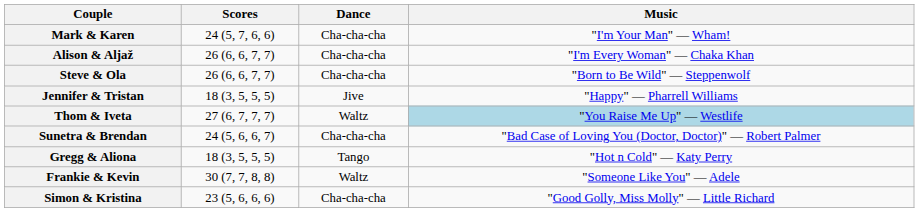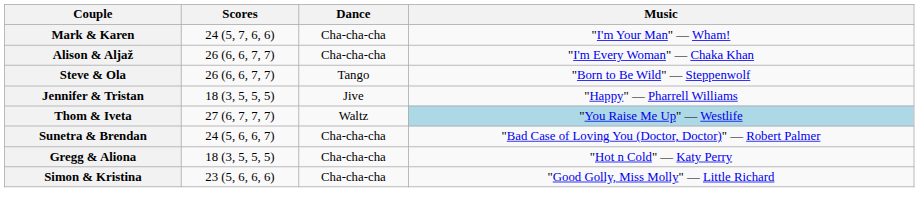Steve & Ola | Dance: Cha-cha-cha -> Tango
Gregg & Aliona | Dance: Tango -> Cha-cha-cha
- row: Frankie & Kevin | 30 (7, 7, 8, 8) | Waltz | "Someone Like You" — Adele
